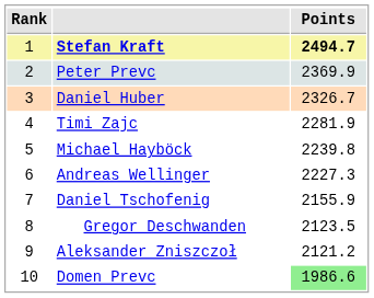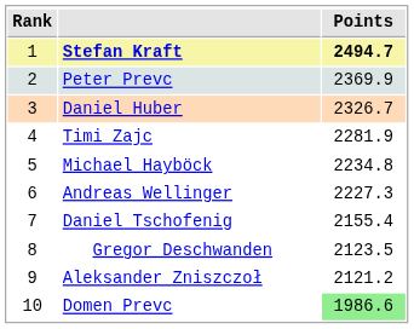Michael Hayböck | Points: 2239.8 -> 2234.8
Daniel Tschofenig | Points: 2155.9 -> 2155.4
